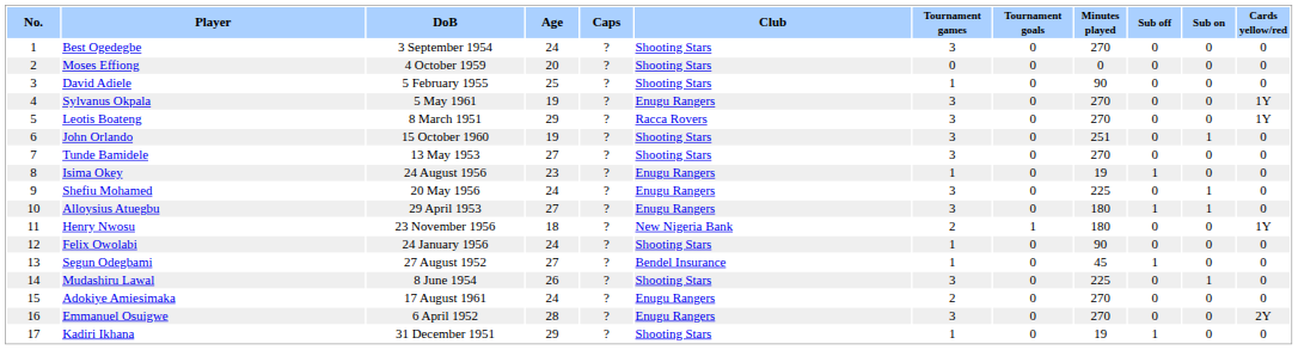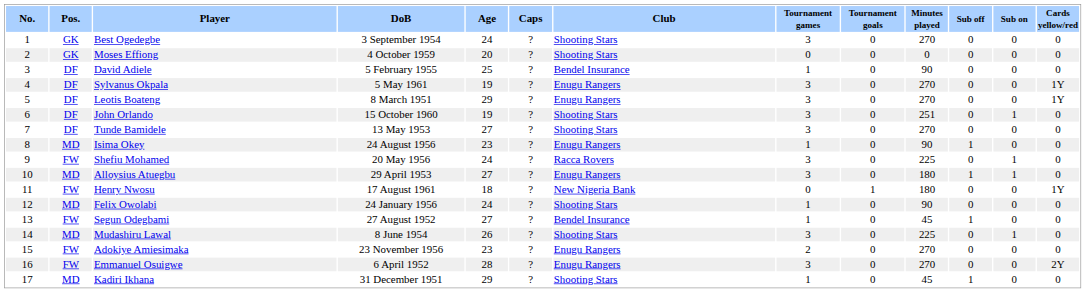+ column: Pos. | GK | GK | DF | DF | DF | DF | DF | MD | FW | MD | FW | MD | FW | MD | FW | FW | MD
David Adiele | Club: Shooting Stars -> Bendel Insurance
Leotis Boateng | Club: Racca Rovers -> Enugu Rangers
Isima Okey | Minutes played: 19 -> 90
Shefiu Mohamed | Club: Enugu Rangers -> Racca Rovers
Henry Nwosu | DoB: 23 November 1956 -> 17 August 1961
Henry Nwosu | Tournament games: 2 -> 0
Adokiye Amiesimaka | DoB: 17 August 1961 -> 23 November 1956
Adokiye Amiesimaka | Age: 24 -> 23
Kadiri Ikhana | Minutes played: 19 -> 45
